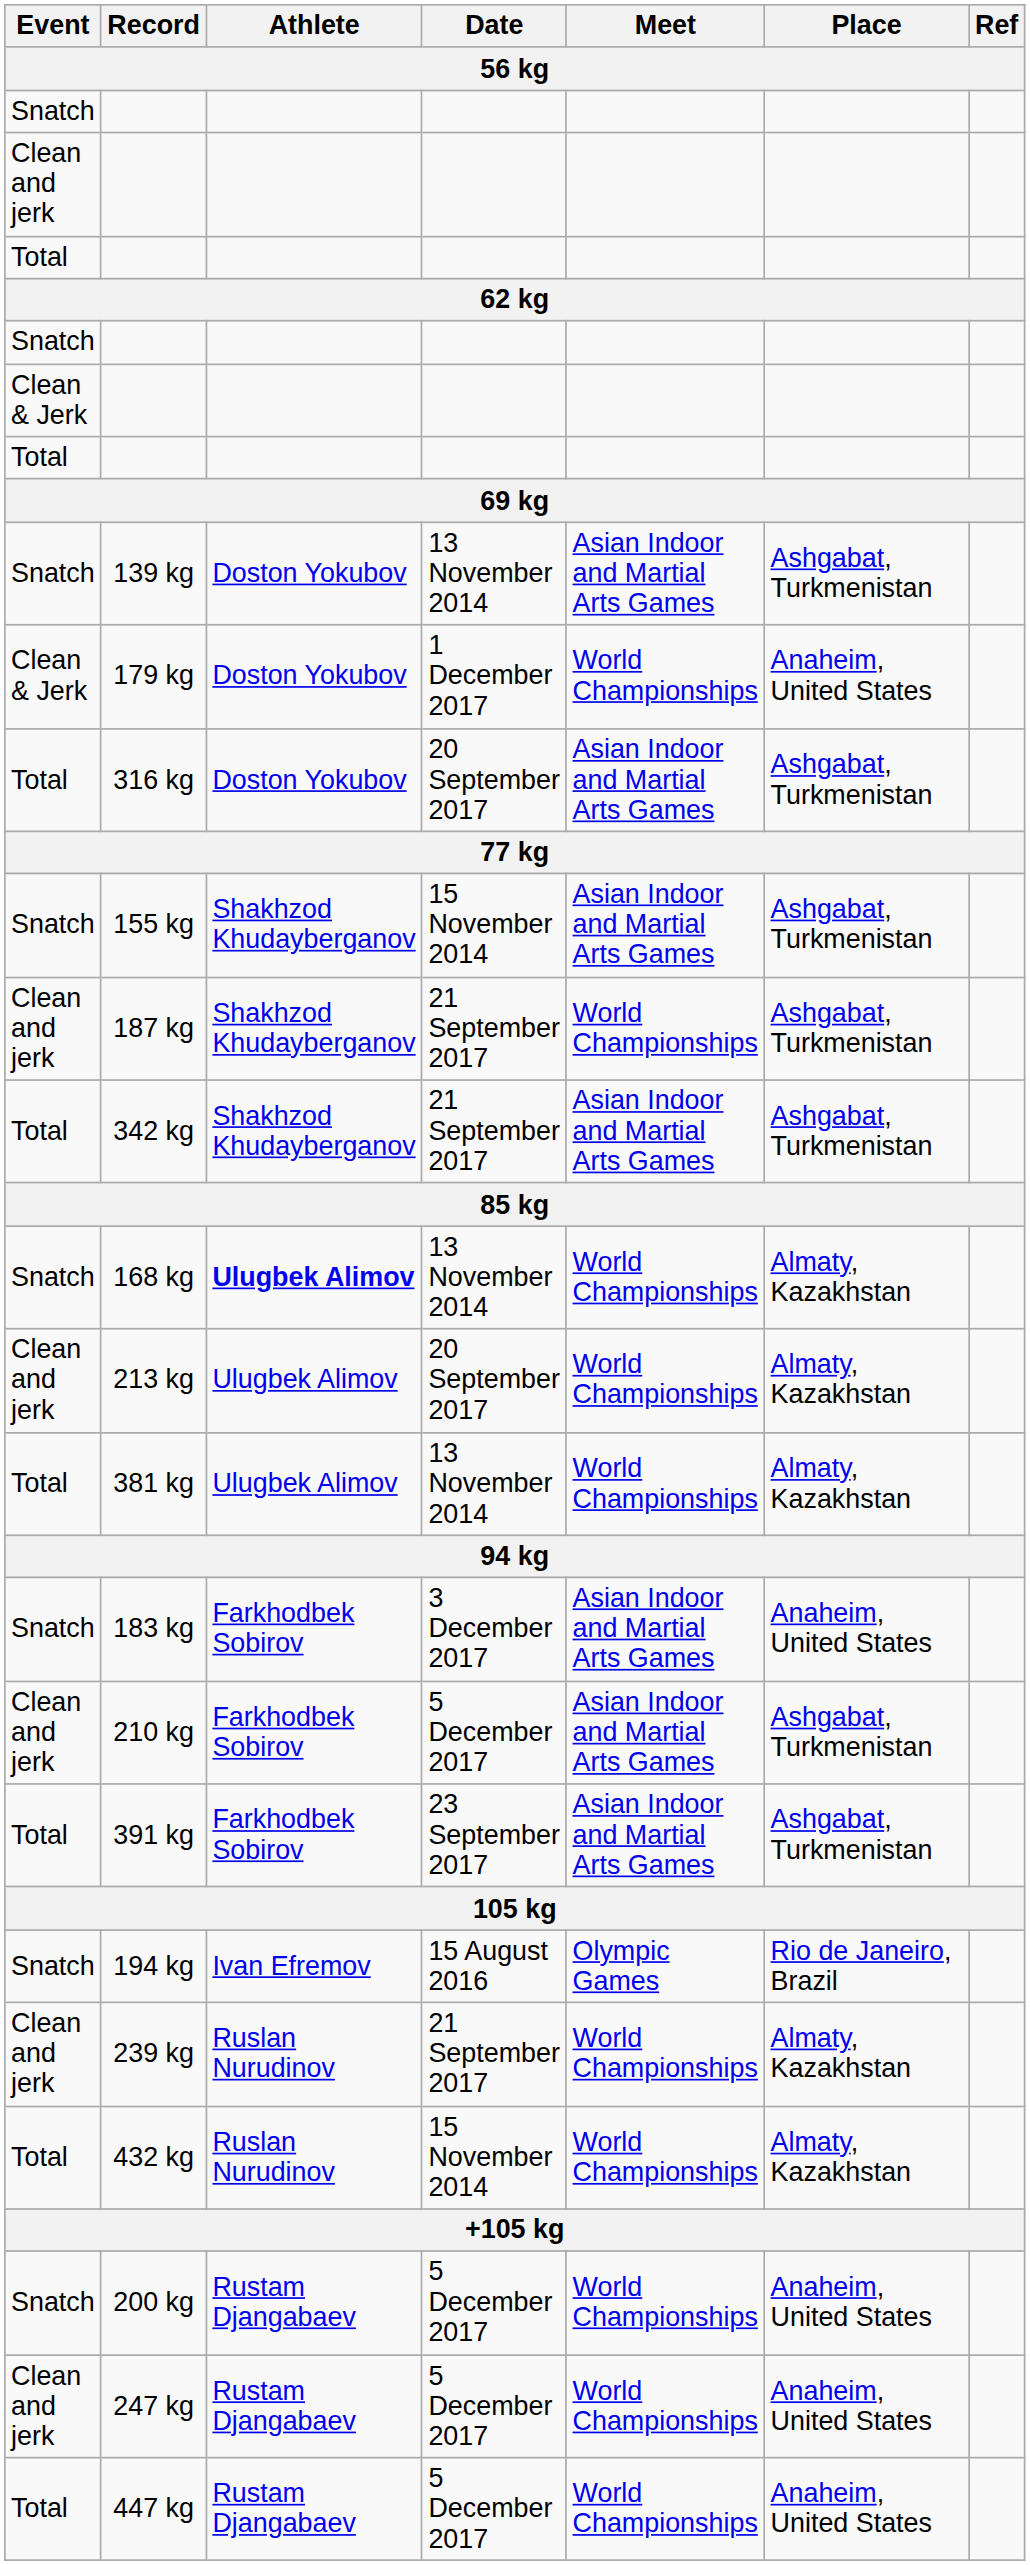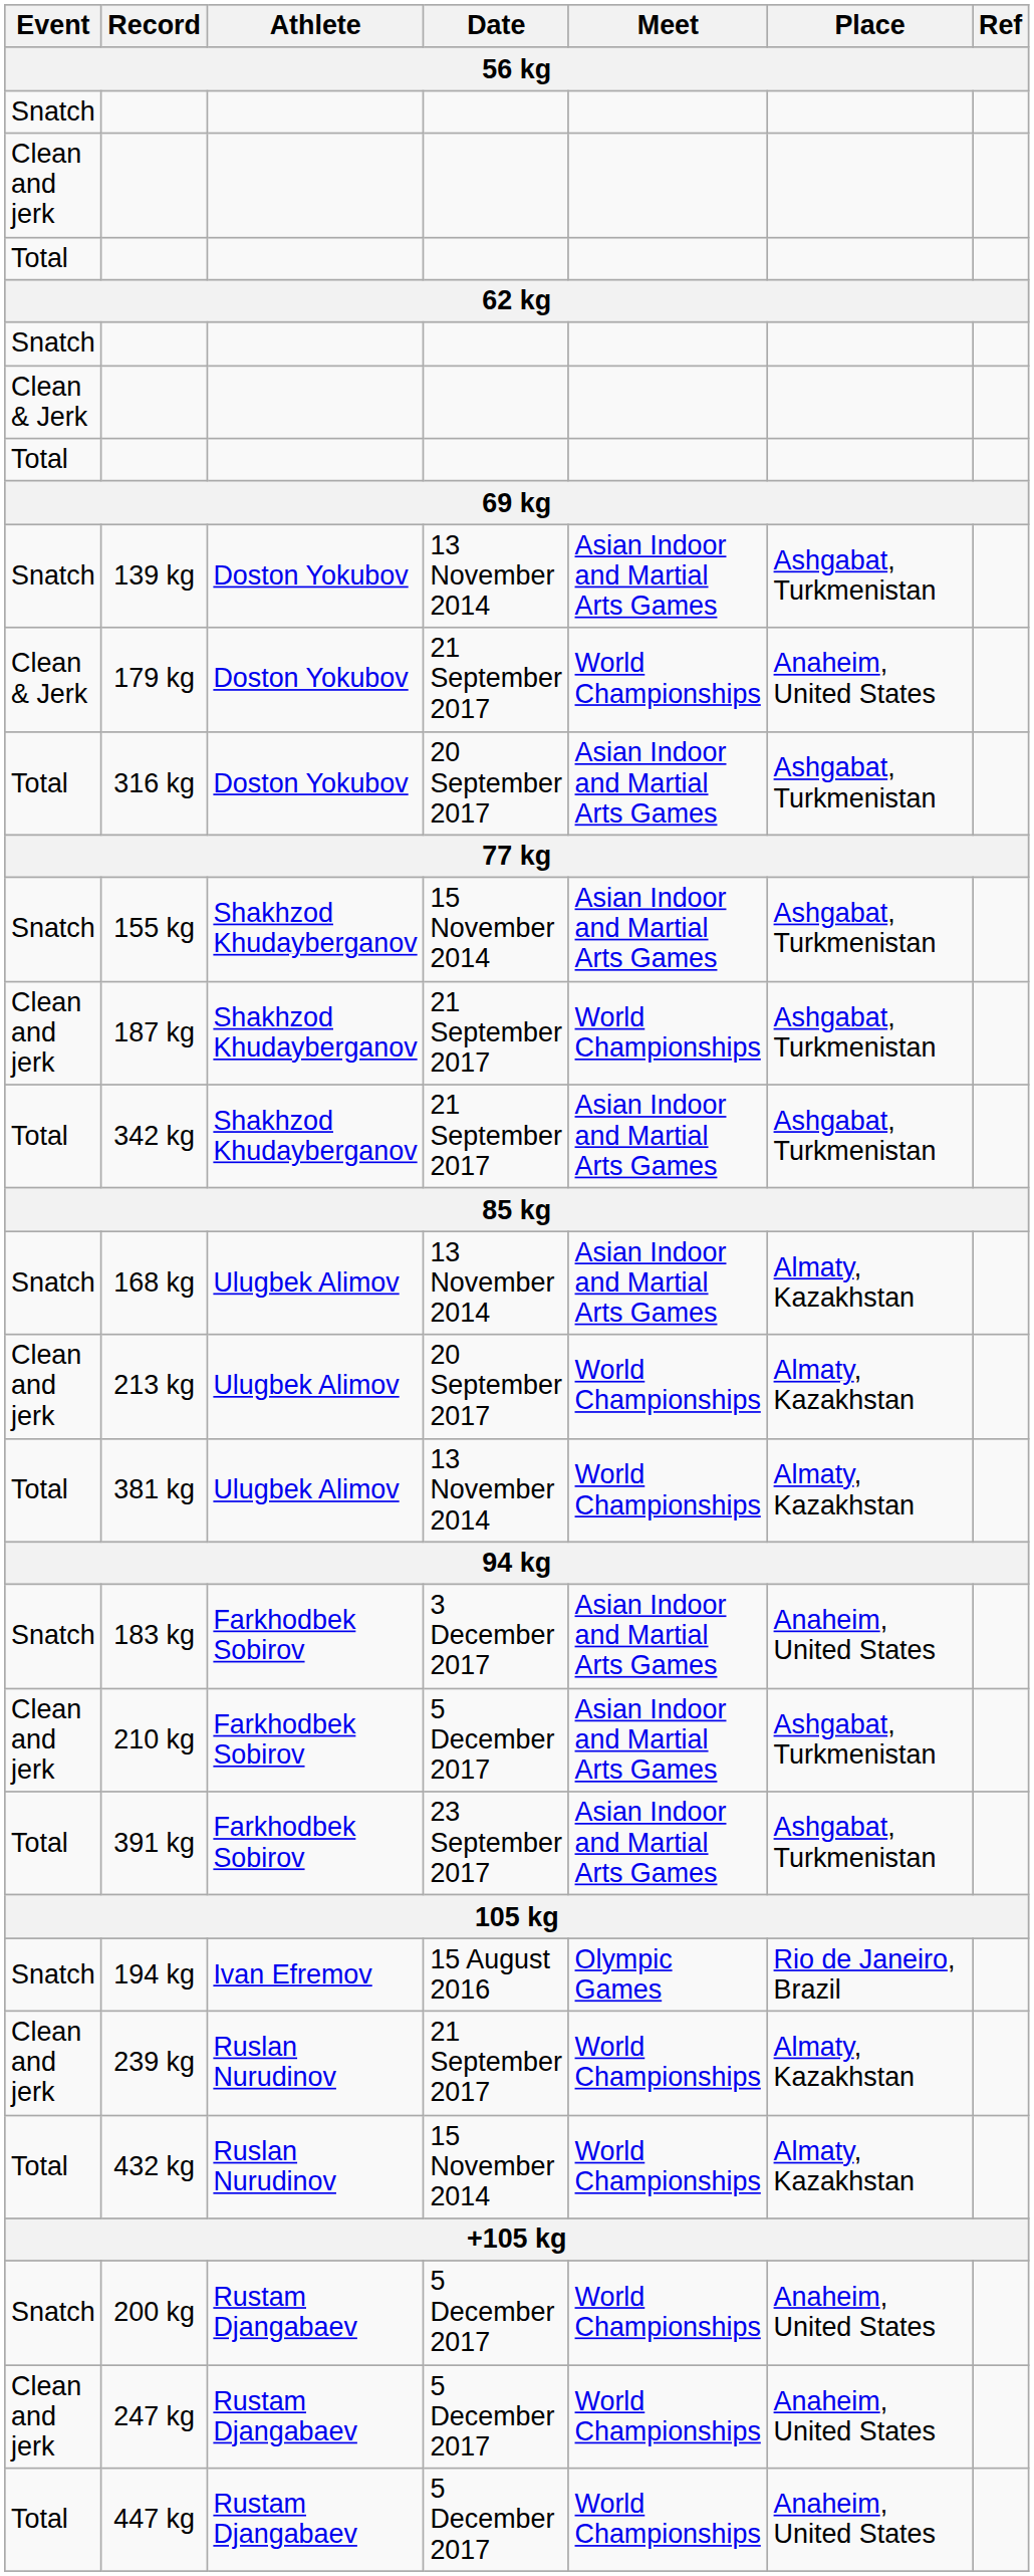179 kg | Date: 1 December 2017 -> 21 September 2017
168 kg | Athlete: bold -> normal
168 kg | Meet: World Championships -> Asian Indoor and Martial Arts Games
